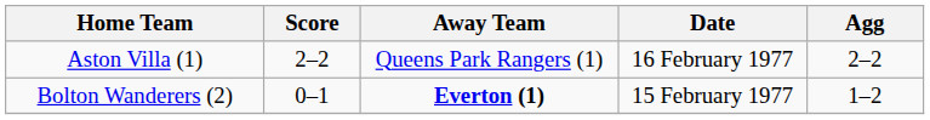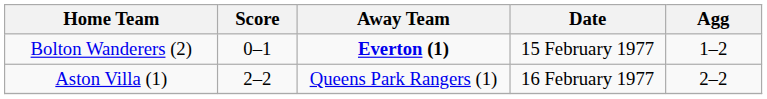rows swapped: Aston Villa (1) <-> Bolton Wanderers (2)
